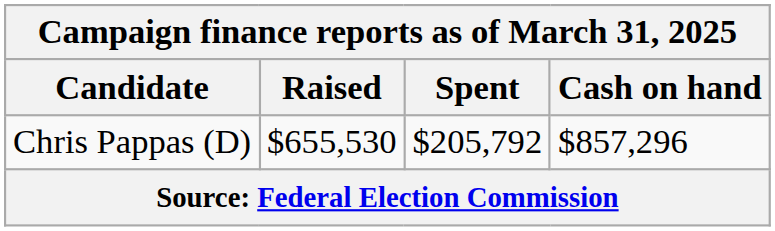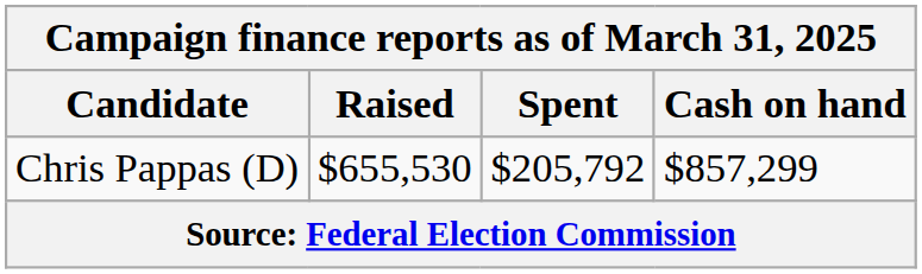Chris Pappas (D) | Cash on hand: $857,296 -> $857,299
